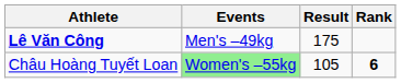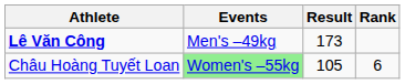Lê Văn Công | Result: 175 -> 173
Châu Hoàng Tuyết Loan | Rank: bold -> normal
